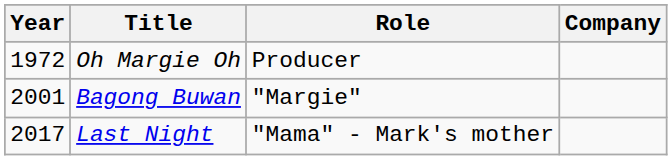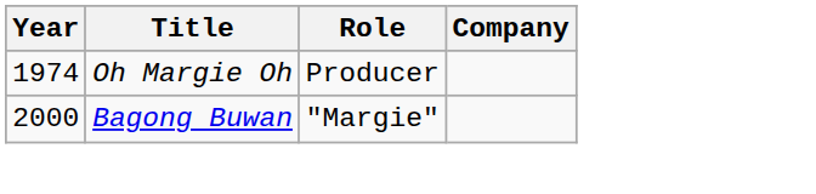Oh Margie Oh | Year: 1972 -> 1974
Bagong Buwan | Year: 2001 -> 2000
- row: 2017 | Last Night | "Mama" - Mark's mother
